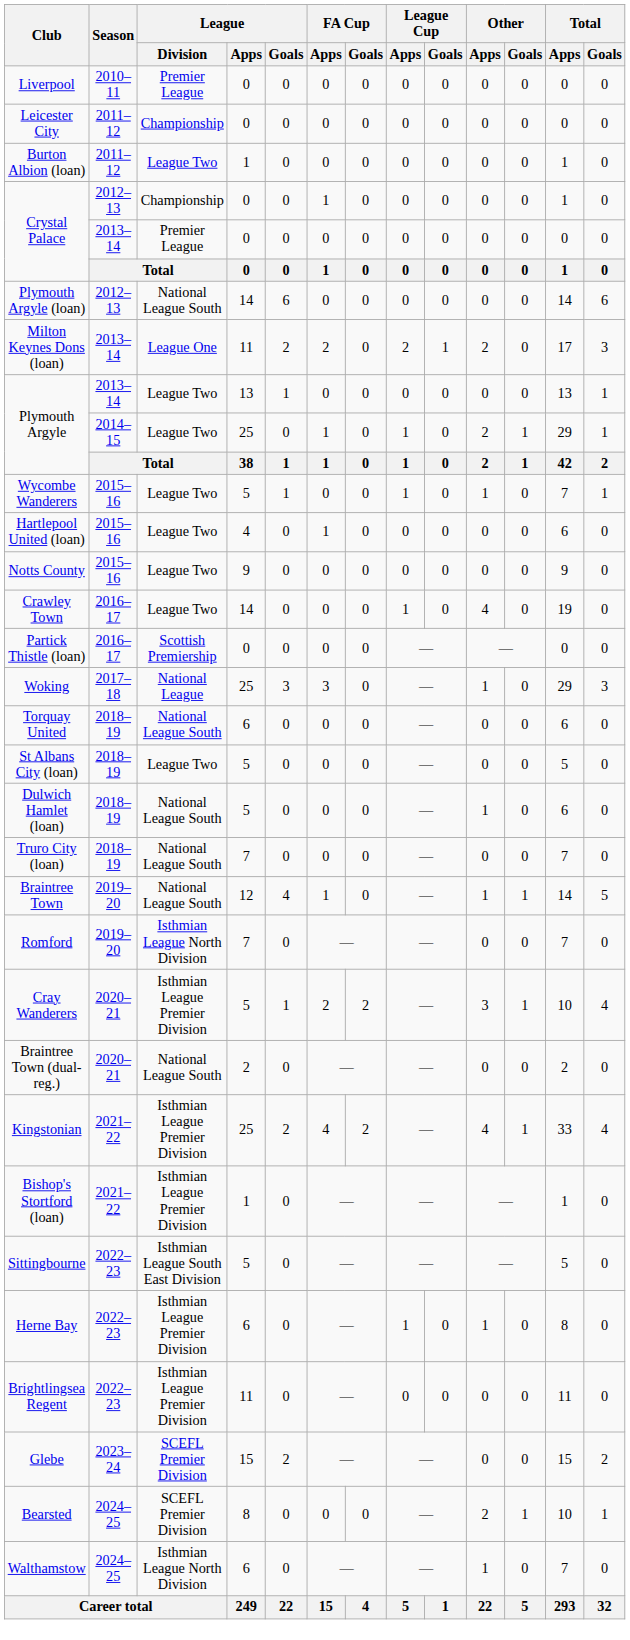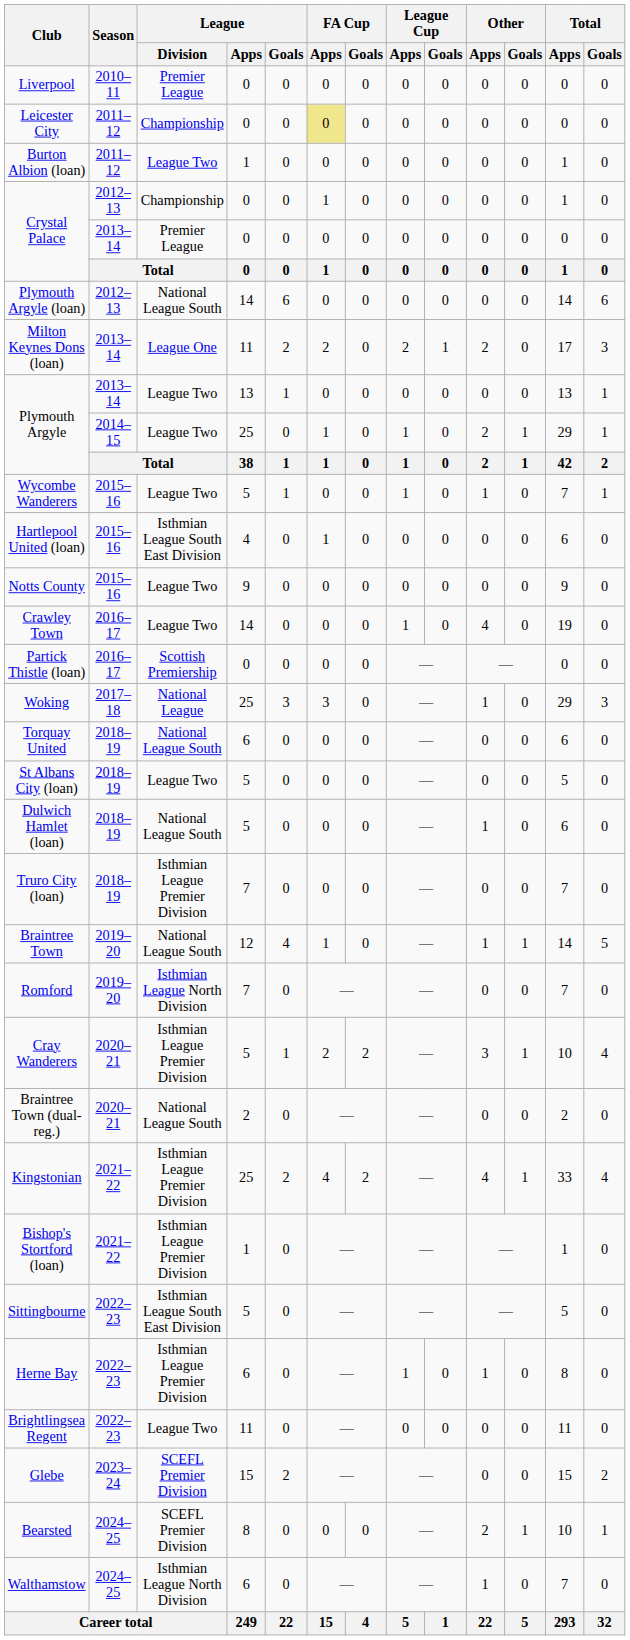Leicester City | FA Cup / Apps: no background -> khaki background
Hartlepool United (loan) | League / Division: League Two -> Isthmian League South East Division
Truro City (loan) | League / Division: National League South -> Isthmian League Premier Division
Brightlingsea Regent | League / Division: Isthmian League Premier Division -> League Two
